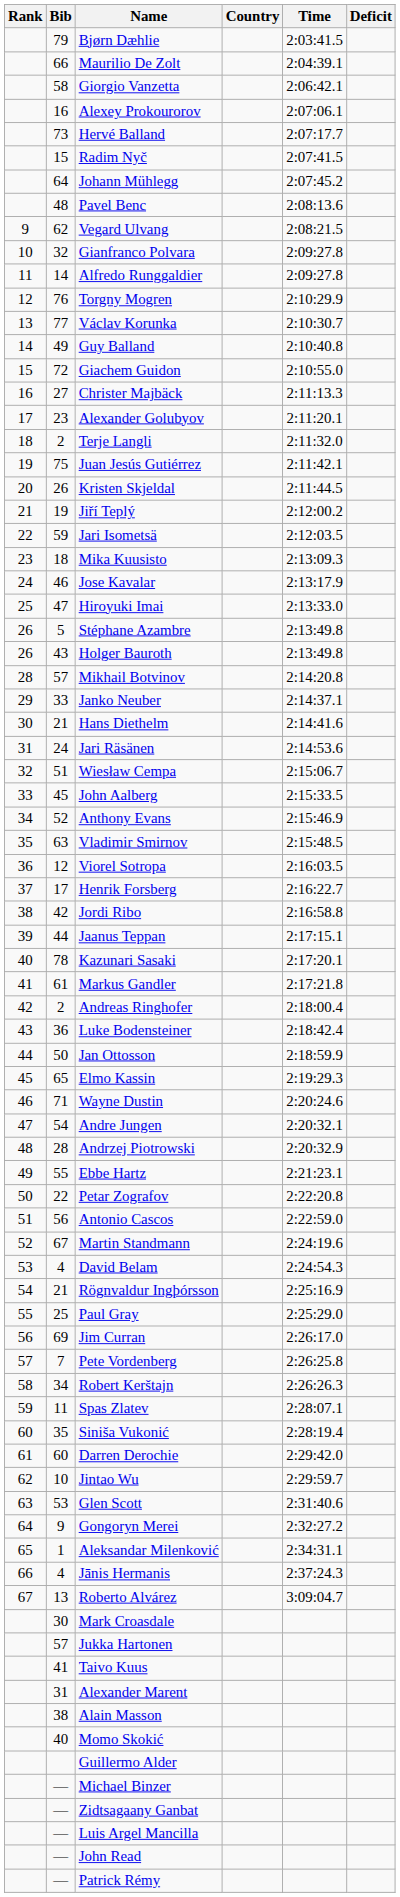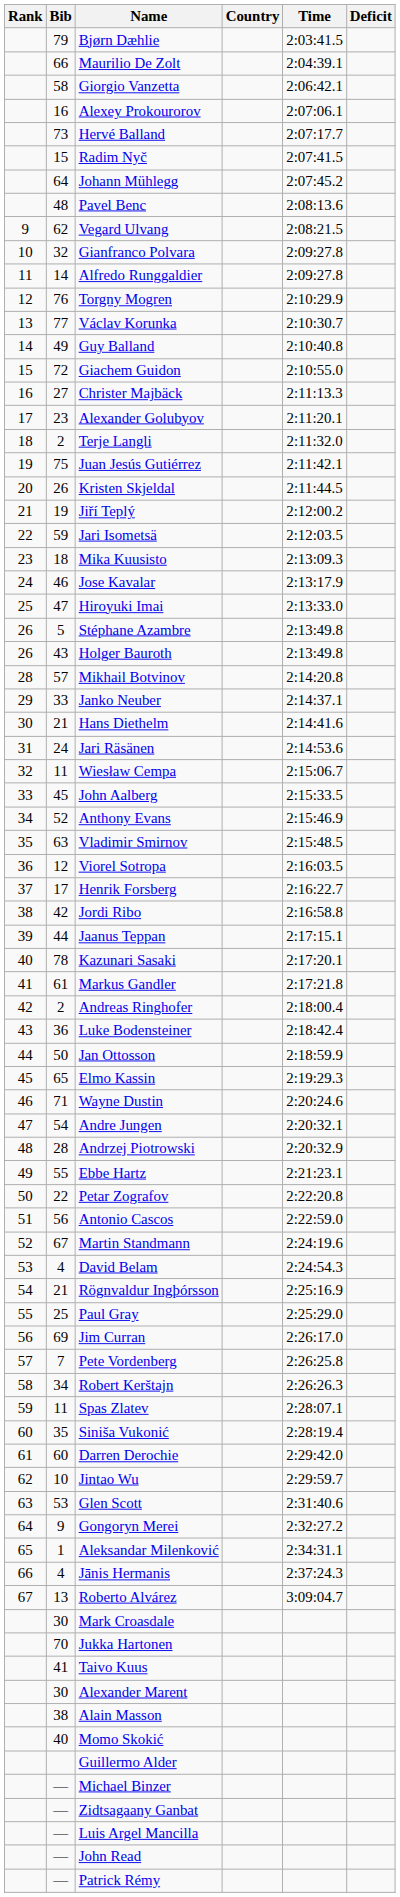Wiesław Cempa | Bib: 51 -> 11
Jukka Hartonen | Bib: 57 -> 70
Alexander Marent | Bib: 31 -> 30
